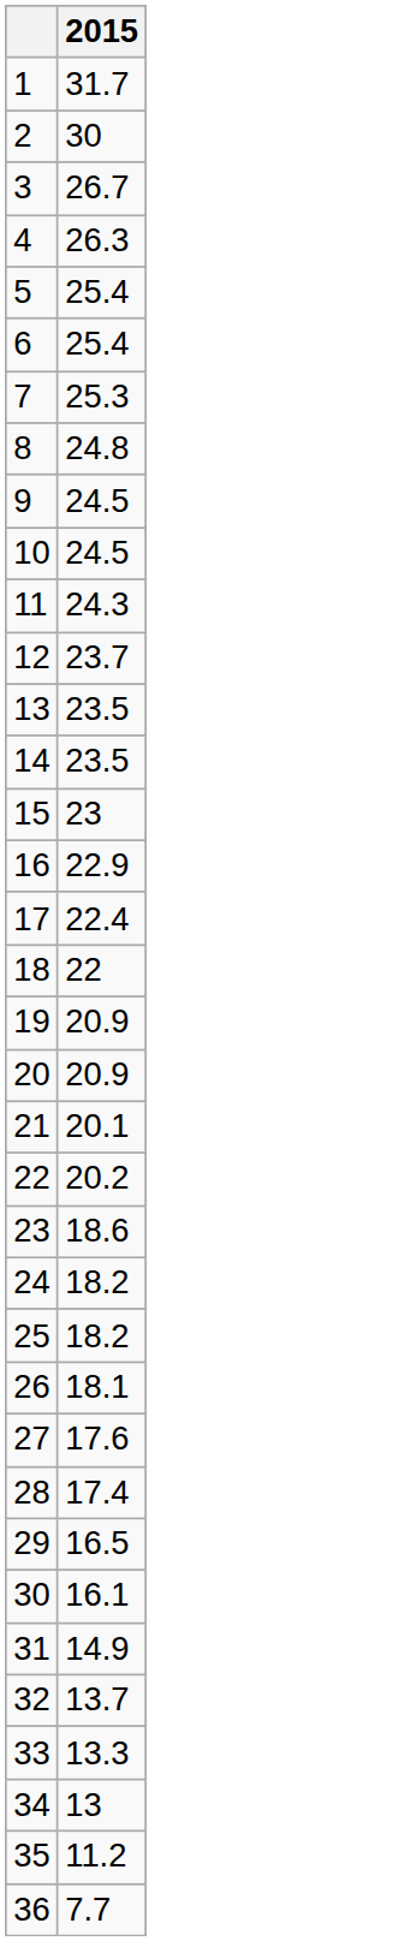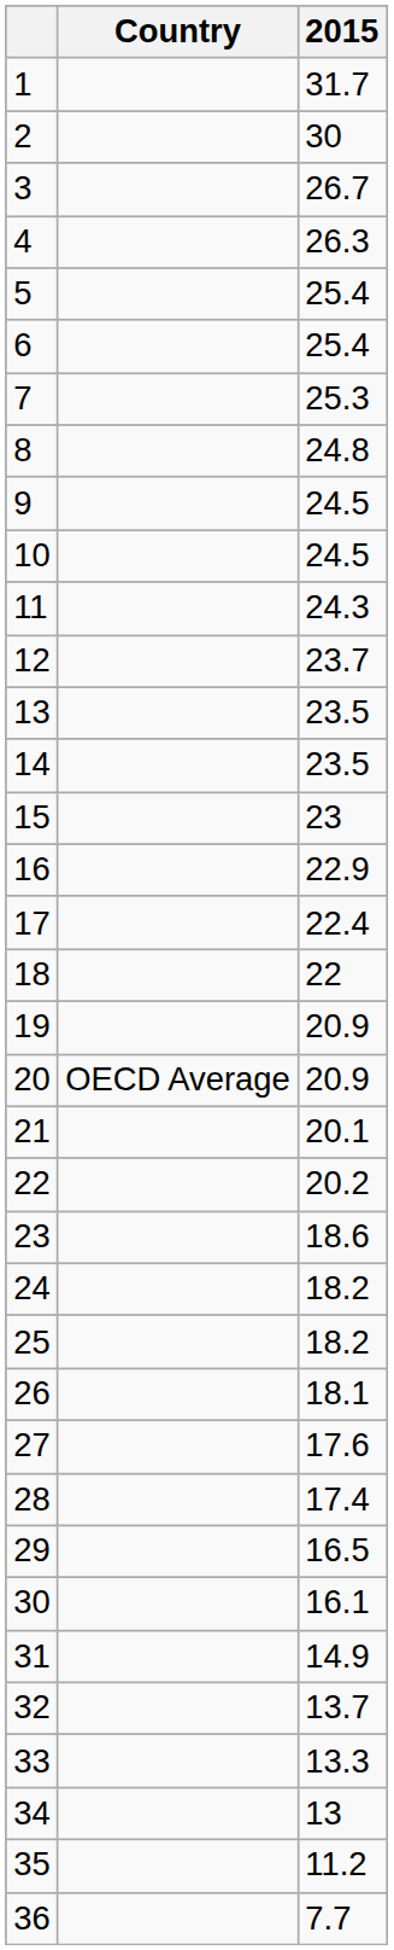+ column: Country | OECD Average
